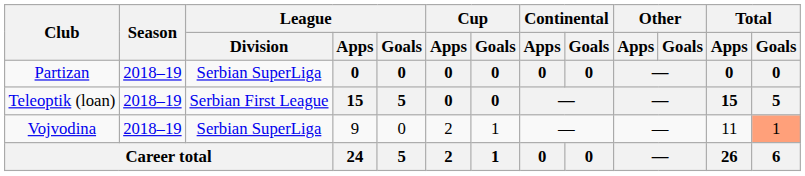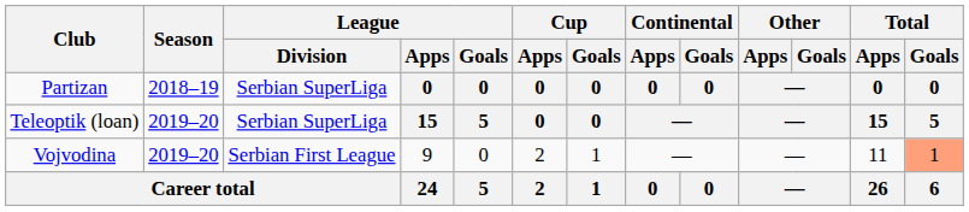Teleoptik (loan) | Season: 2018–19 -> 2019–20
Teleoptik (loan) | League / Division: Serbian First League -> Serbian SuperLiga
Vojvodina | Season: 2018–19 -> 2019–20
Vojvodina | League / Division: Serbian SuperLiga -> Serbian First League
